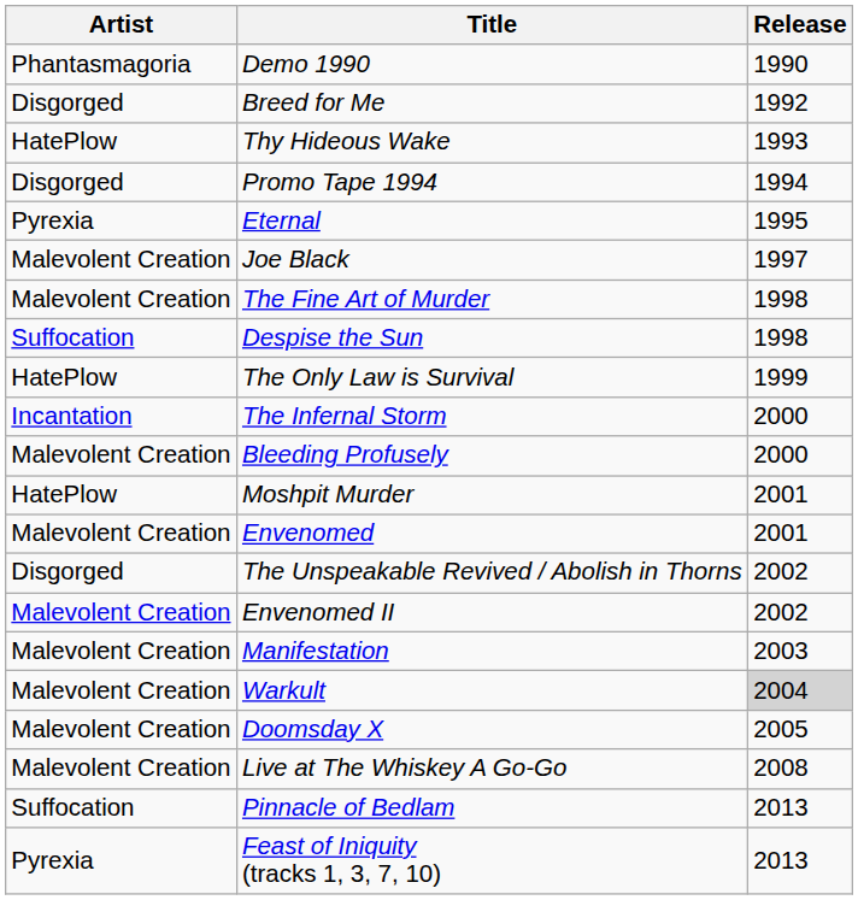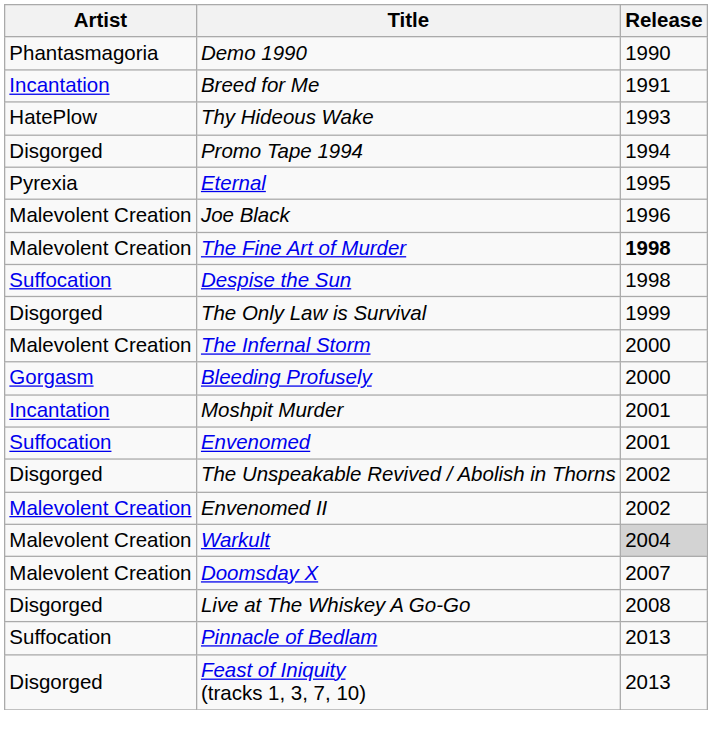Breed for Me | Artist: Disgorged -> Incantation
Breed for Me | Release: 1992 -> 1991
Joe Black | Release: 1997 -> 1996
The Fine Art of Murder | Release: normal -> bold
The Only Law is Survival | Artist: HatePlow -> Disgorged
The Infernal Storm | Artist: Incantation -> Malevolent Creation
Bleeding Profusely | Artist: Malevolent Creation -> Gorgasm
Moshpit Murder | Artist: HatePlow -> Incantation
Envenomed | Artist: Malevolent Creation -> Suffocation
- row: Malevolent Creation | Manifestation | 2003
Doomsday X | Release: 2005 -> 2007
Live at The Whiskey A Go-Go | Artist: Malevolent Creation -> Disgorged
Feast of Iniquity (tracks 1, 3, 7, 10) | Artist: Pyrexia -> Disgorged
